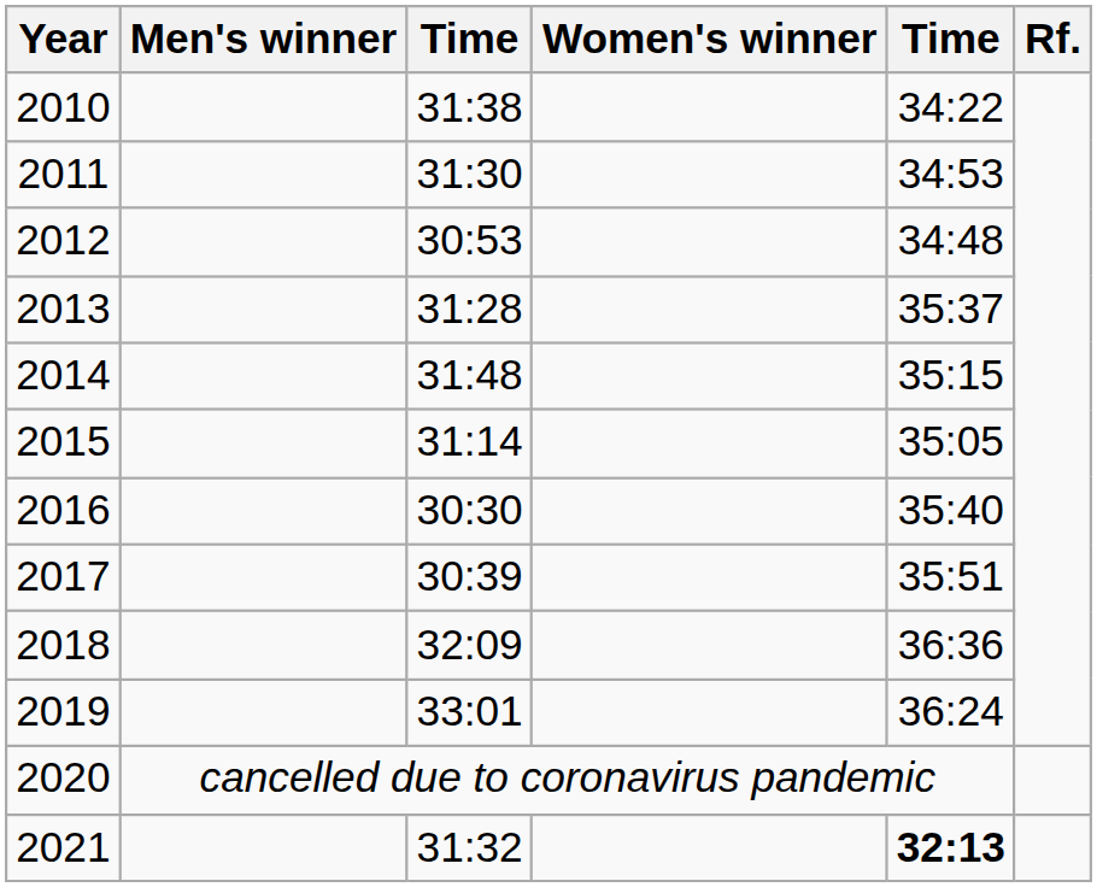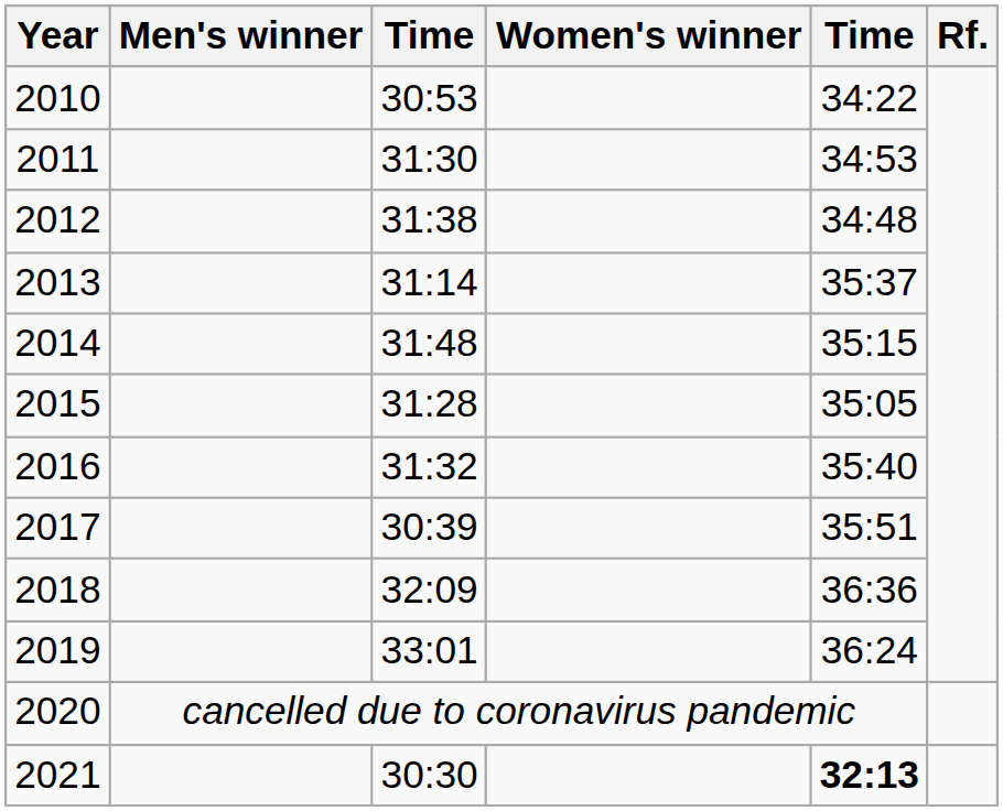2010 | column 3: 31:38 -> 30:53
2012 | column 3: 30:53 -> 31:38
2013 | column 3: 31:28 -> 31:14
2015 | column 3: 31:14 -> 31:28
2016 | column 3: 30:30 -> 31:32
2021 | column 3: 31:32 -> 30:30
